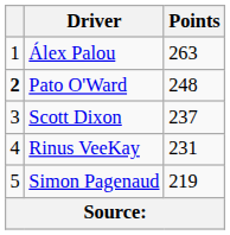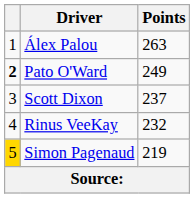Pato O'Ward | Points: 248 -> 249
Rinus VeeKay | Points: 231 -> 232
Simon Pagenaud | column 1: no background -> gold background
